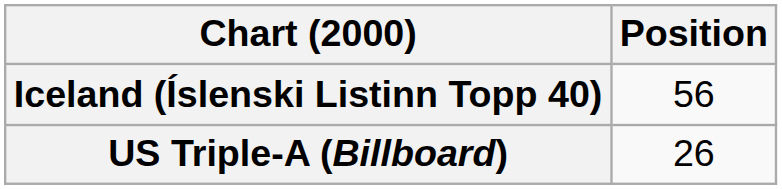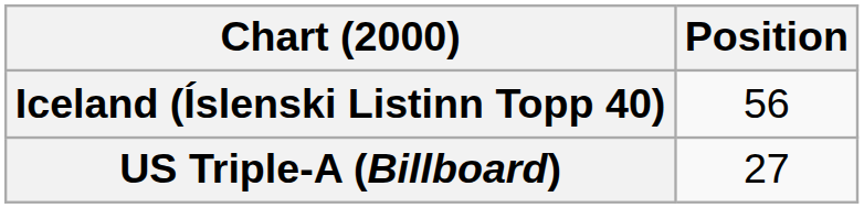US Triple-A (Billboard) | Position: 26 -> 27
